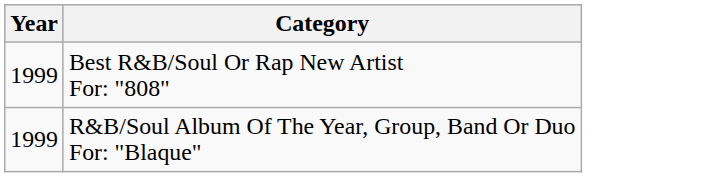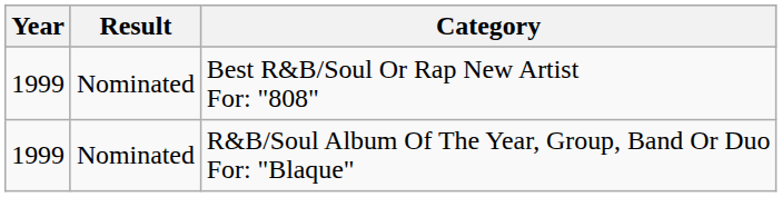+ column: Result | Nominated | Nominated
